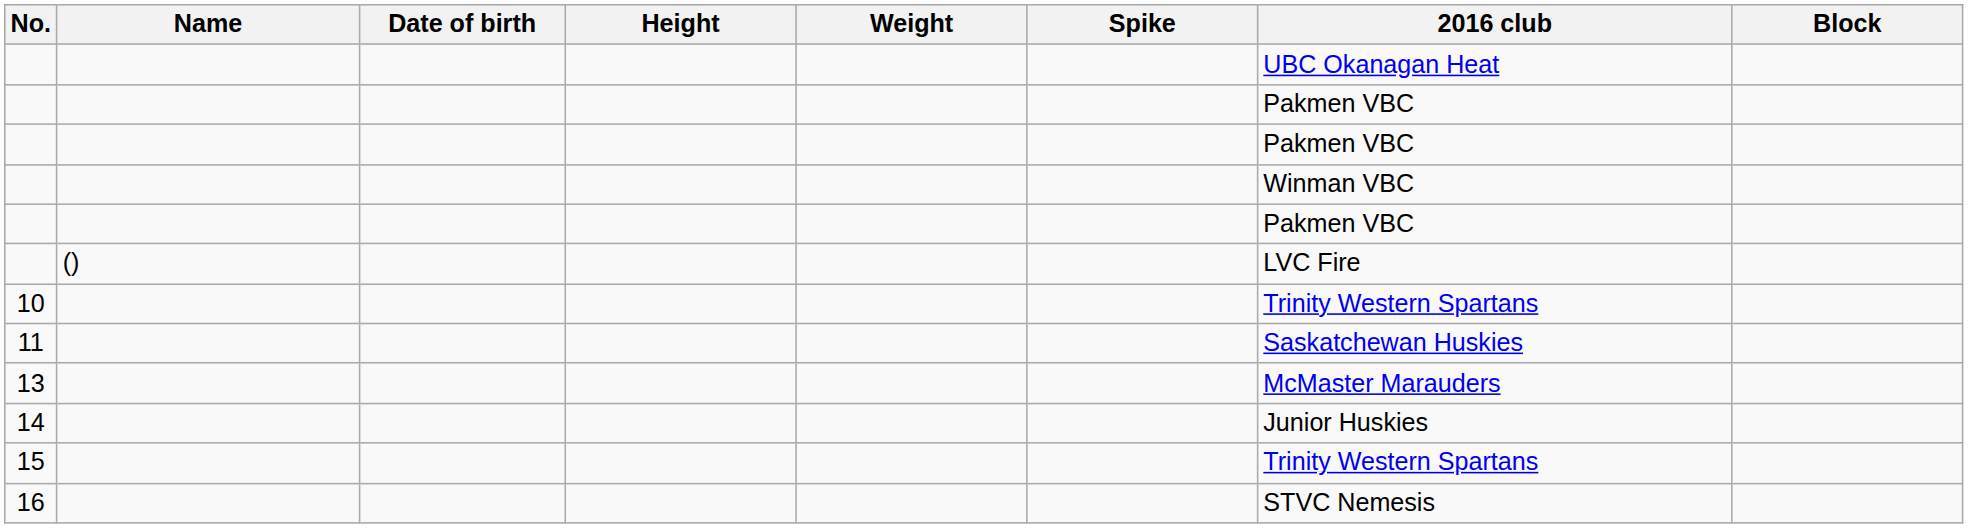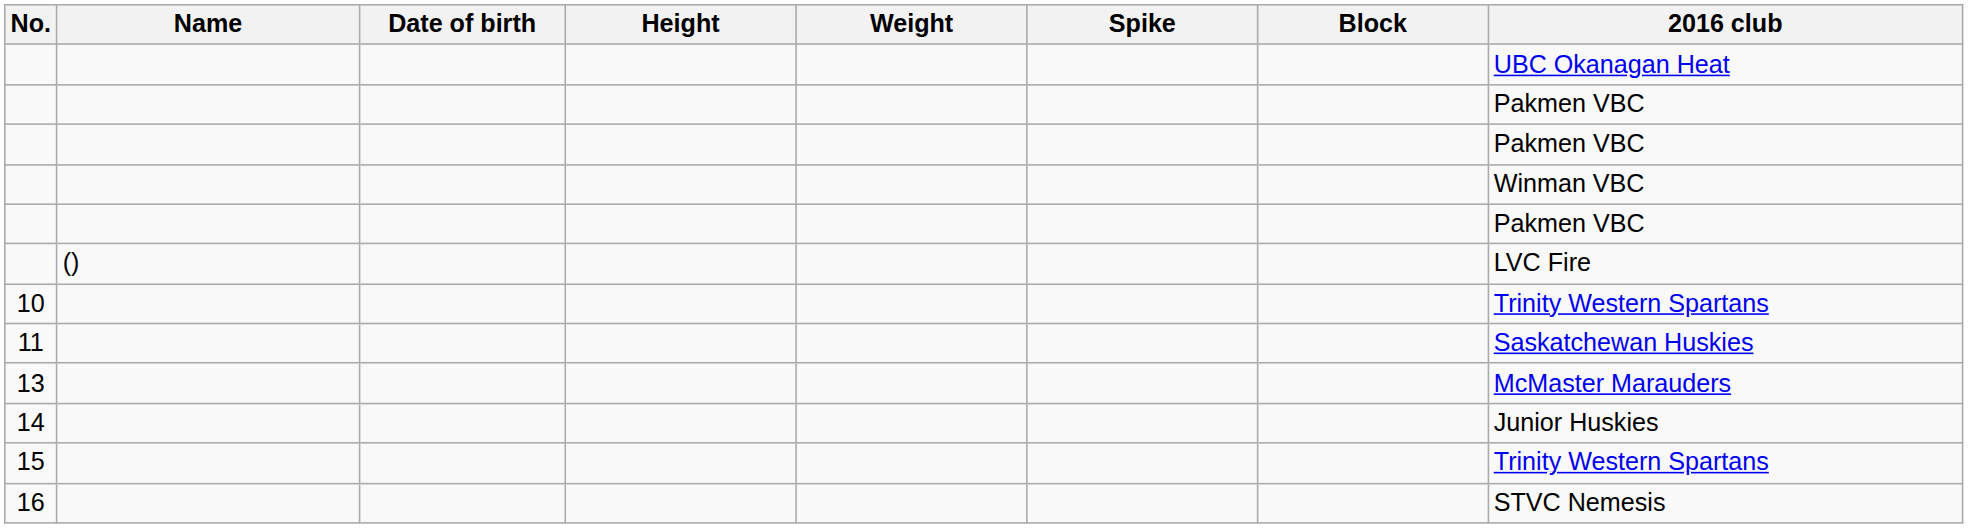columns swapped: Block <-> 2016 club
